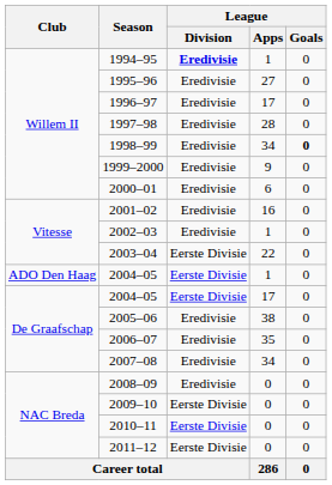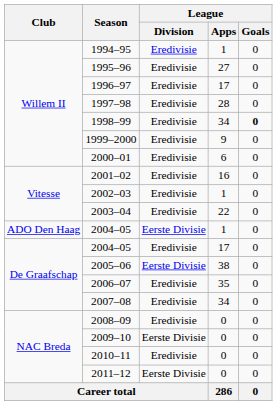1994–95 | League / Division: bold -> normal
2003–04 | League / Division: Eerste Divisie -> Eredivisie
2004–05 / 17 | League / Division: Eerste Divisie -> Eredivisie
2005–06 | League / Division: Eredivisie -> Eerste Divisie
2010–11 | League / Division: Eerste Divisie -> Eredivisie
